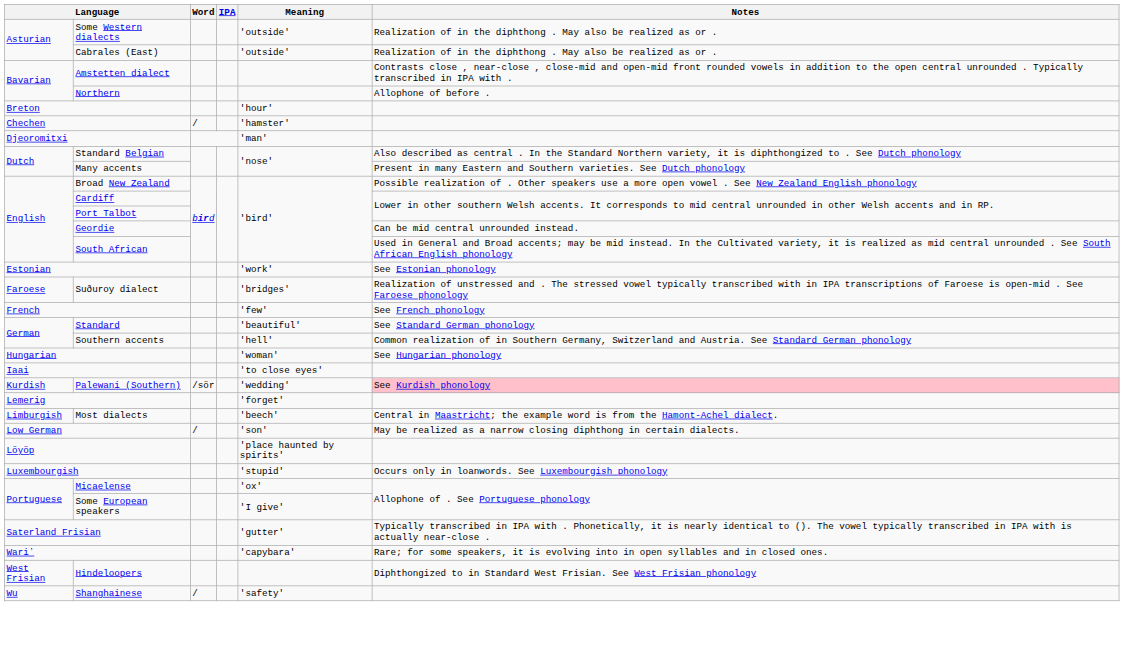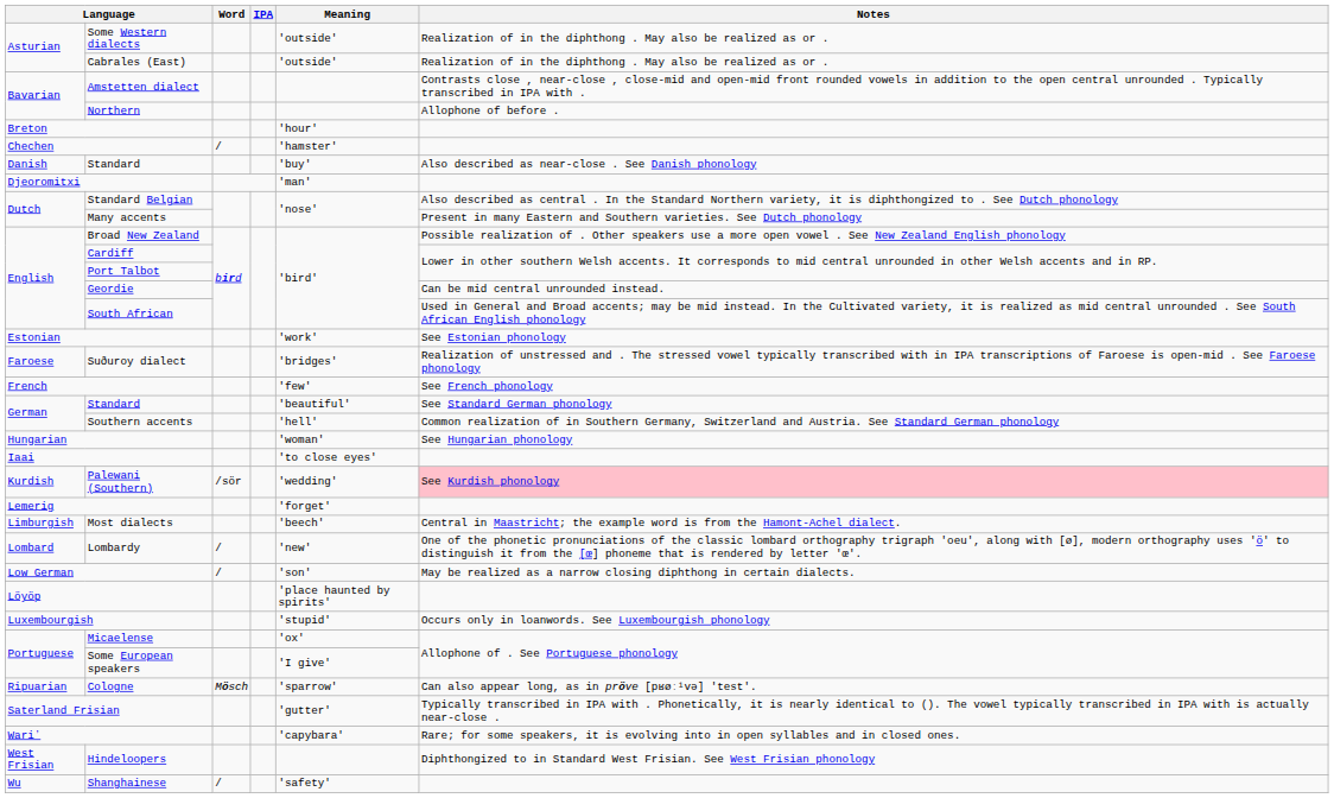+ row: Danish | Standard | 'buy' | Also described as near-close . See Danish phonology
+ row: Lombard | Lombardy | / | 'new' | One of the phonetic pronunciations of the classic lombard orthography trigraph 'oeu', along with [ø], modern orthography uses 'ö' to distinguish it from the [œ] phoneme that is rendered by letter 'œ'.
+ row: Ripuarian | Cologne | Mösch | 'sparrow' | Can also appear long, as in pröve [pʁøː¹və] 'test'.
